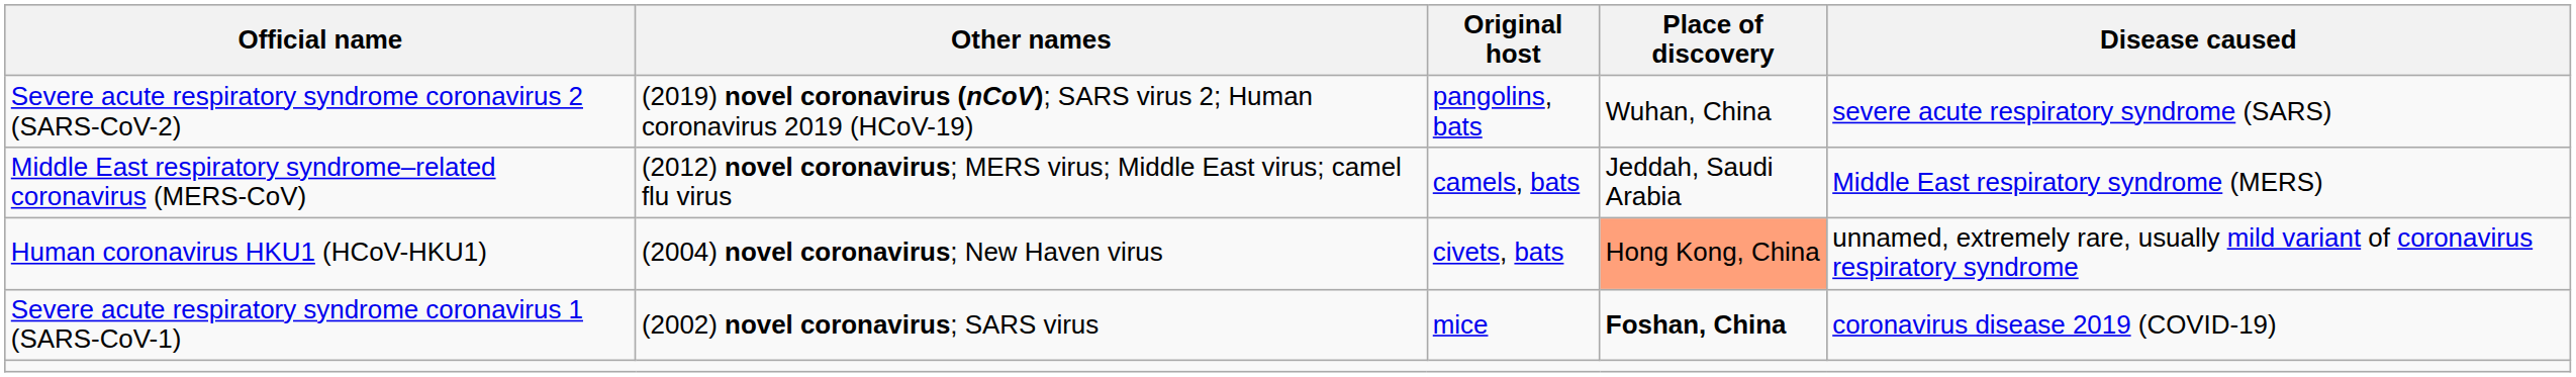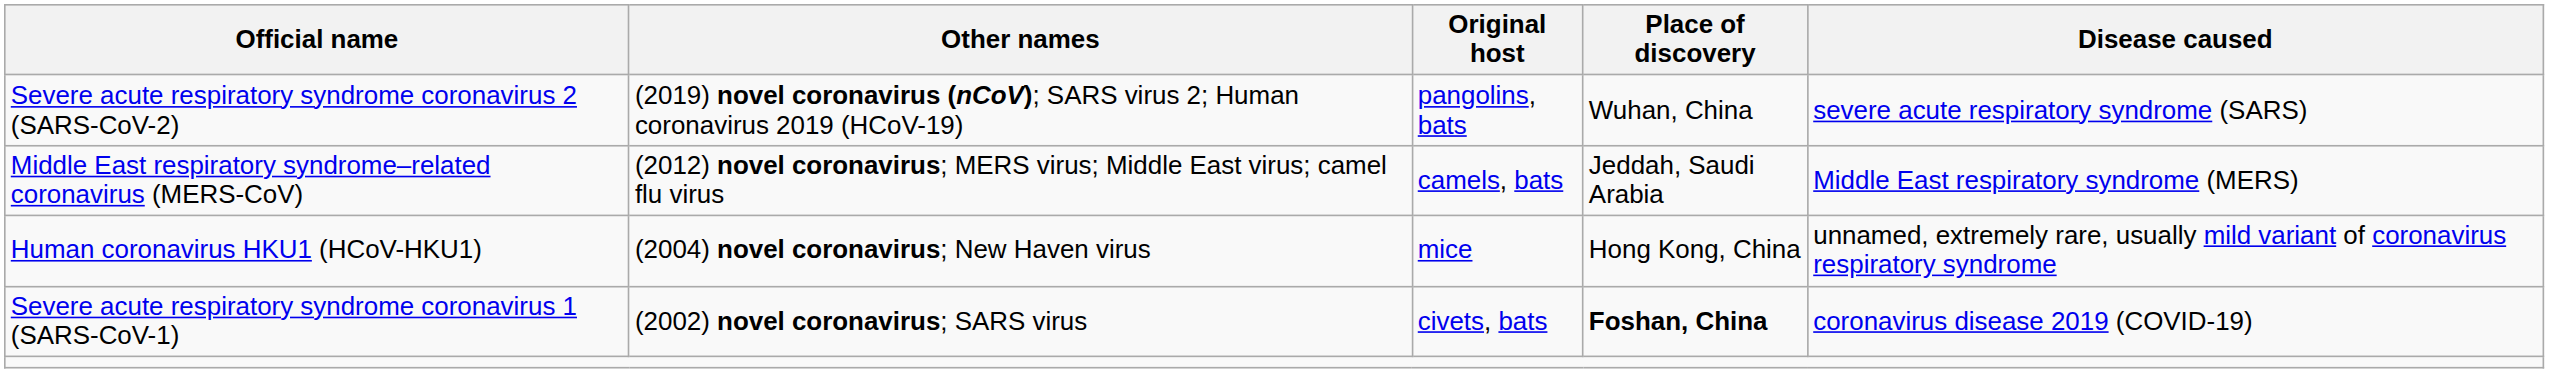Human coronavirus HKU1 (HCoV-HKU1) | Original host: civets, bats -> mice
Human coronavirus HKU1 (HCoV-HKU1) | Place of discovery: lightsalmon background -> no background
Severe acute respiratory syndrome coronavirus 1 (SARS-CoV-1) | Original host: mice -> civets, bats
